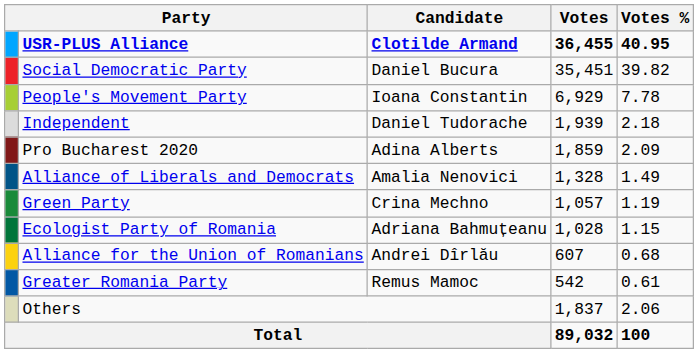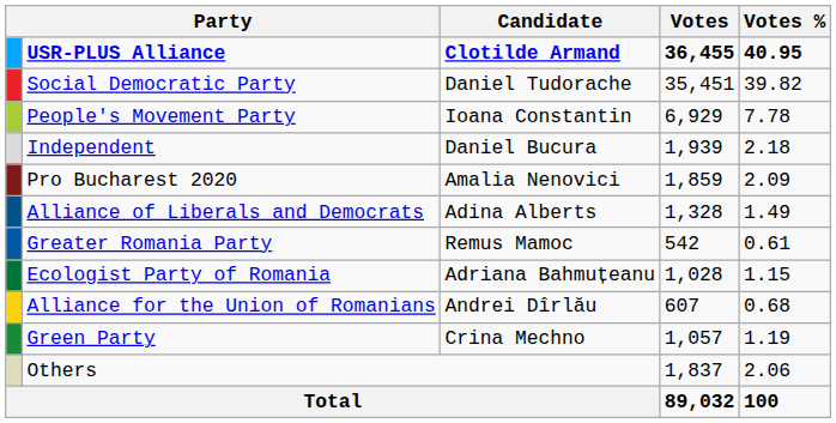Social Democratic Party | Candidate: Daniel Bucura -> Daniel Tudorache
Independent | Candidate: Daniel Tudorache -> Daniel Bucura
Pro Bucharest 2020 | Candidate: Adina Alberts -> Amalia Nenovici
Alliance of Liberals and Democrats | Candidate: Amalia Nenovici -> Adina Alberts
rows swapped: Green Party <-> Greater Romania Party
